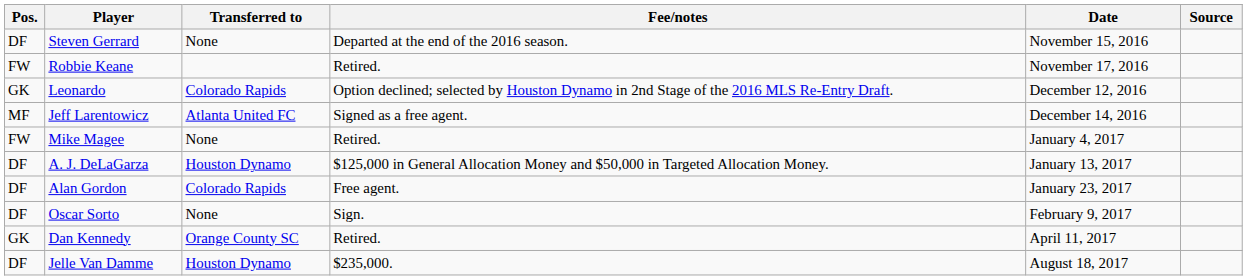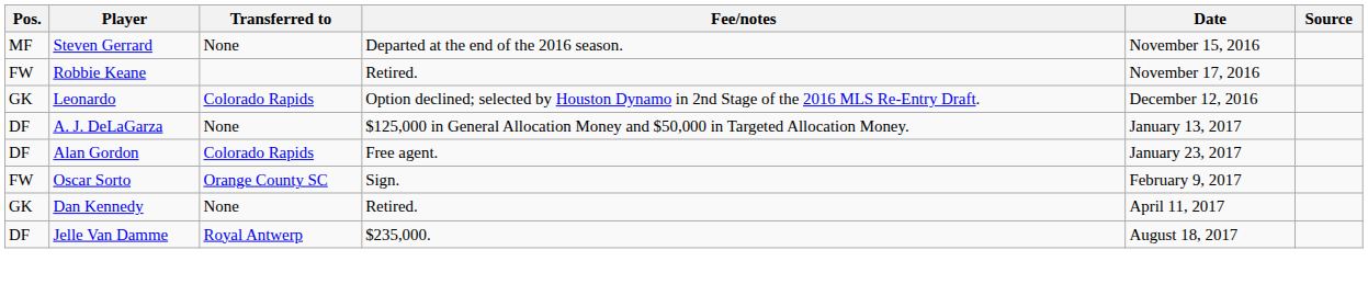Steven Gerrard | Pos.: DF -> MF
- row: MF | Jeff Larentowicz | Atlanta United FC | Signed as a free agent. | December 14, 2016
- row: FW | Mike Magee | None | Retired. | January 4, 2017
A. J. DeLaGarza | Transferred to: Houston Dynamo -> None
Oscar Sorto | Pos.: DF -> FW
Oscar Sorto | Transferred to: None -> Orange County SC
Dan Kennedy | Transferred to: Orange County SC -> None
Jelle Van Damme | Transferred to: Houston Dynamo -> Royal Antwerp
